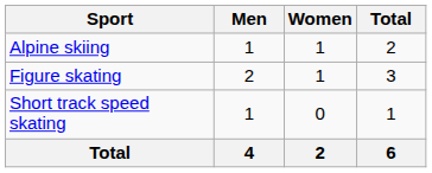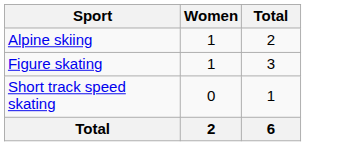- column: Men | 1 | 2 | 1 | 4
